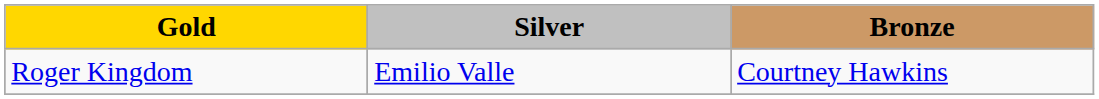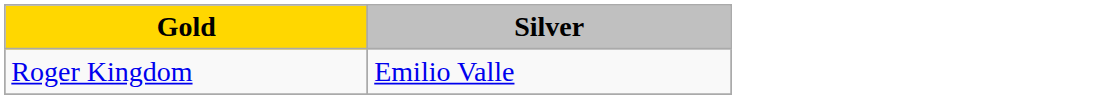- column: Bronze | Courtney Hawkins
